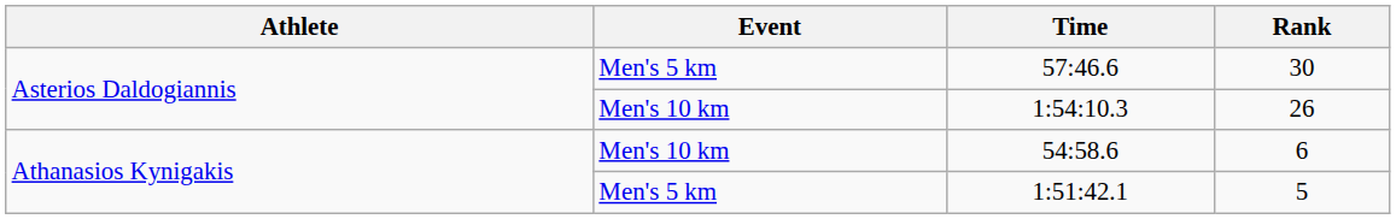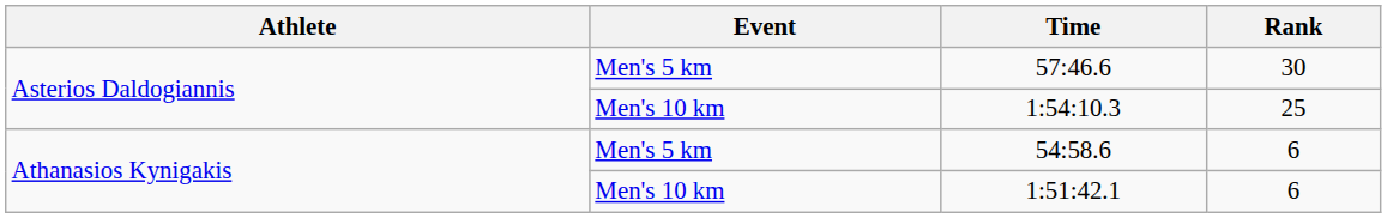1:54:10.3 | Rank: 26 -> 25
54:58.6 | Event: Men's 10 km -> Men's 5 km
1:51:42.1 | Event: Men's 5 km -> Men's 10 km
1:51:42.1 | Rank: 5 -> 6
